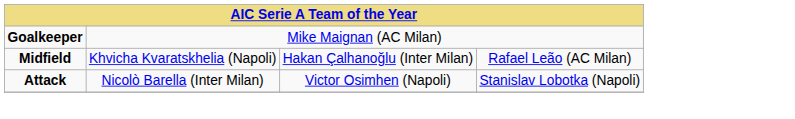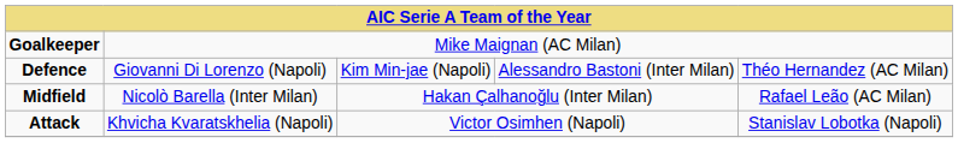+ row: Defence | Giovanni Di Lorenzo (Napoli) | Kim Min-jae (Napoli) | Alessandro Bastoni (Inter Milan) | Théo Hernandez (AC Milan)
Midfield | column 2: Khvicha Kvaratskhelia (Napoli) -> Nicolò Barella (Inter Milan)
Attack | column 2: Nicolò Barella (Inter Milan) -> Khvicha Kvaratskhelia (Napoli)
